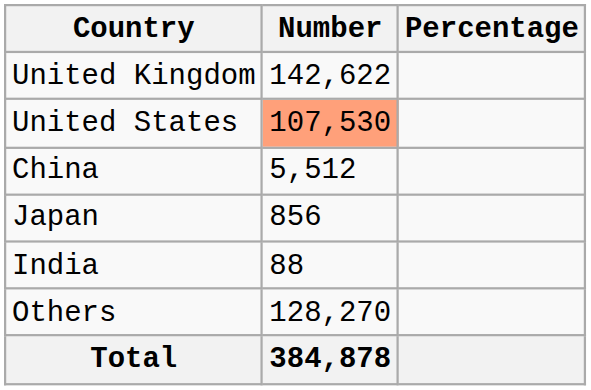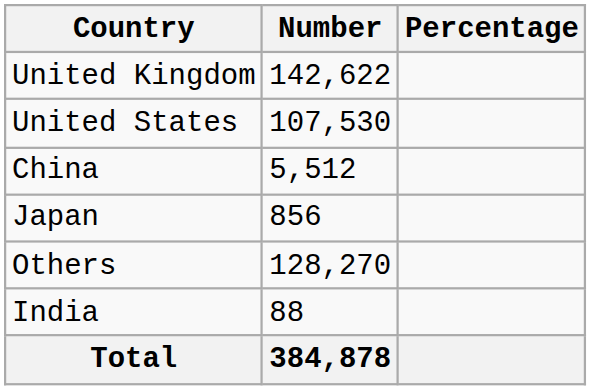United States | Number: lightsalmon background -> no background
rows swapped: India <-> Others
